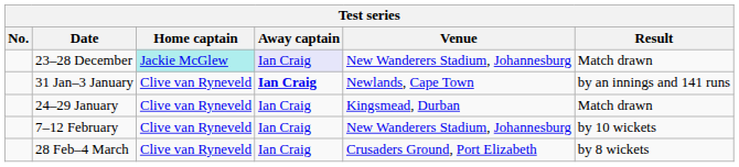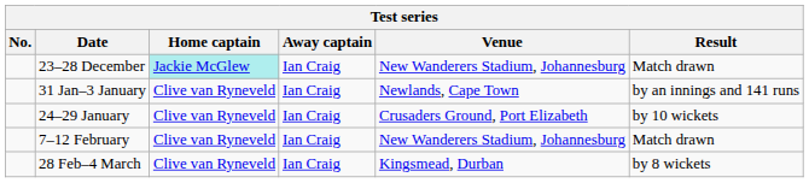23–28 December | Away captain: lavender background -> no background
31 Jan–3 January | Away captain: bold -> normal
24–29 January | Venue: Kingsmead, Durban -> Crusaders Ground, Port Elizabeth
24–29 January | Result: Match drawn -> by 10 wickets
7–12 February | Result: by 10 wickets -> Match drawn
28 Feb–4 March | Venue: Crusaders Ground, Port Elizabeth -> Kingsmead, Durban
